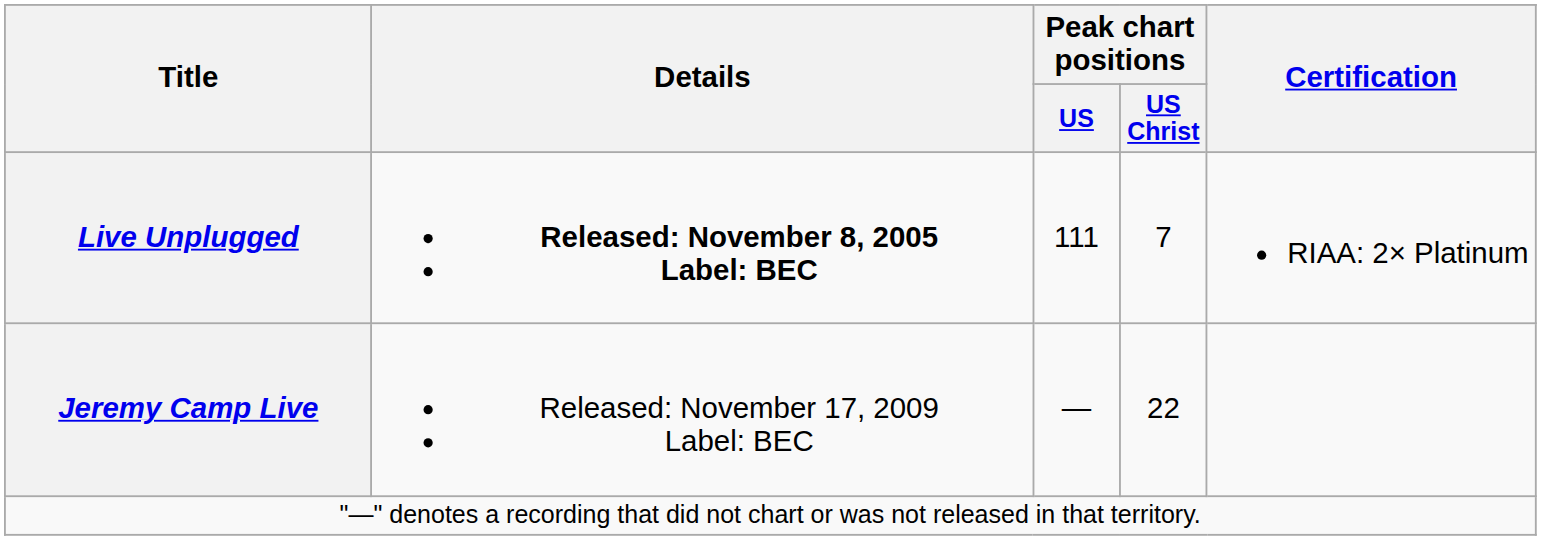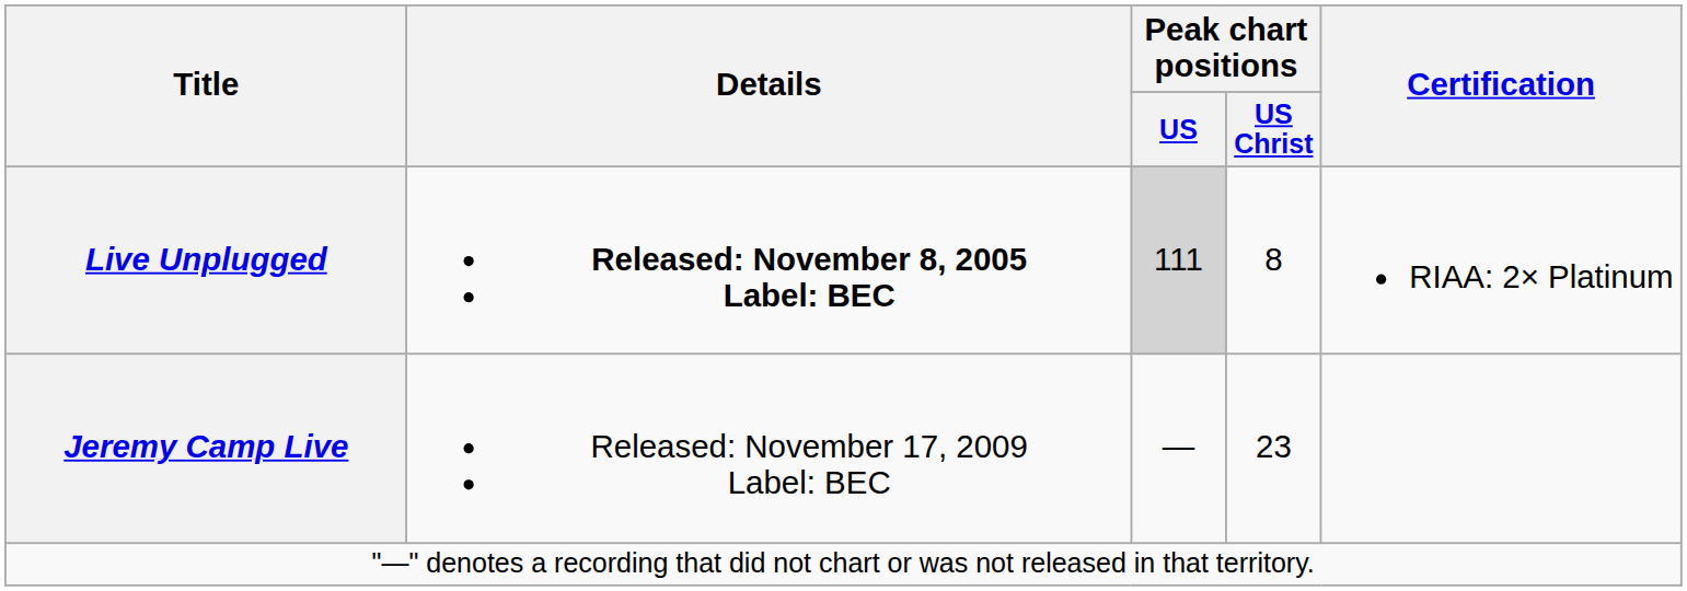Live Unplugged | Peak chart positions / US: no background -> lightgrey background
Live Unplugged | Peak chart positions / US Christ: 7 -> 8
Jeremy Camp Live | Peak chart positions / US Christ: 22 -> 23
